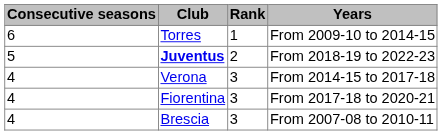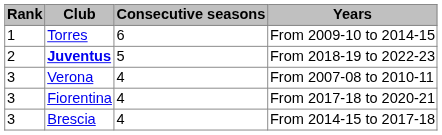columns swapped: Rank <-> Consecutive seasons
Verona | Years: From 2014-15 to 2017-18 -> From 2007-08 to 2010-11
Brescia | Years: From 2007-08 to 2010-11 -> From 2014-15 to 2017-18
